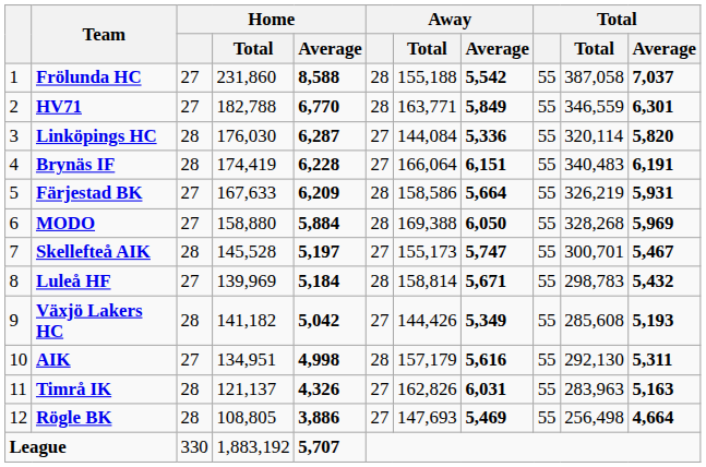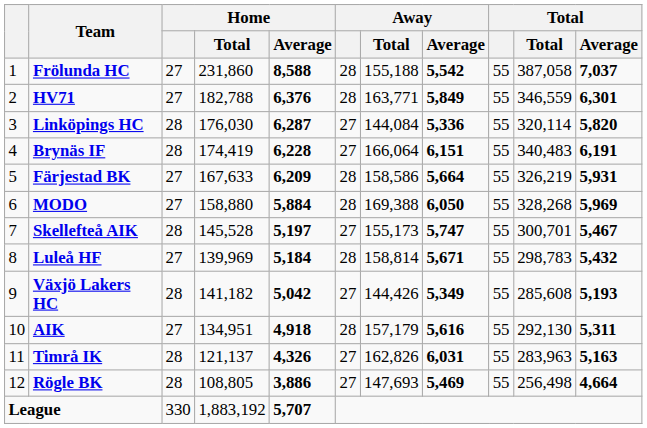HV71 | Home / Average: 6,770 -> 6,376
AIK | Home / Average: 4,998 -> 4,918
